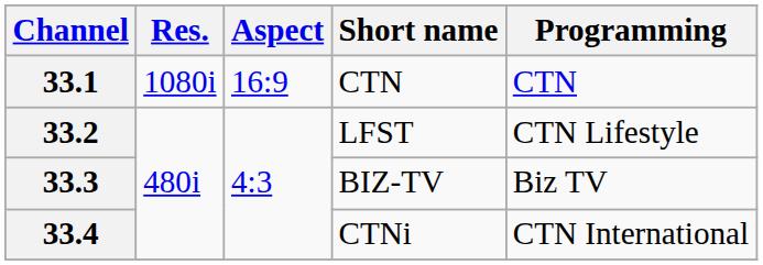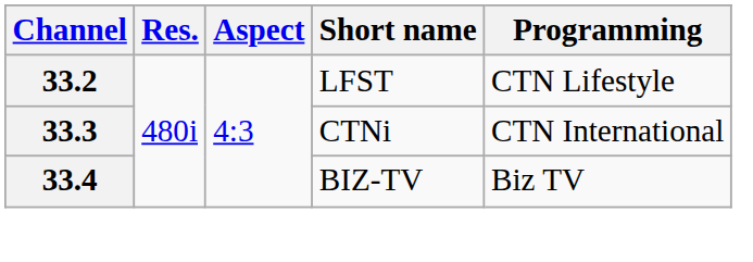- row: 33.1 | 1080i | 16:9 | CTN | CTN
33.3 | Short name: BIZ-TV -> CTNi
33.3 | Programming: Biz TV -> CTN International
33.4 | Short name: CTNi -> BIZ-TV
33.4 | Programming: CTN International -> Biz TV
